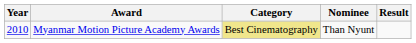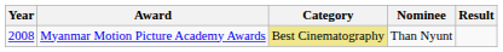Myanmar Motion Picture Academy Awards | Year: 2010 -> 2008
